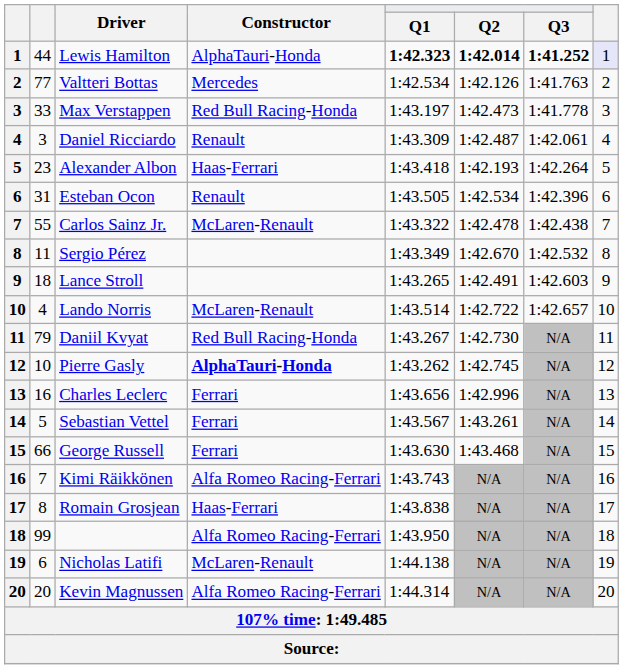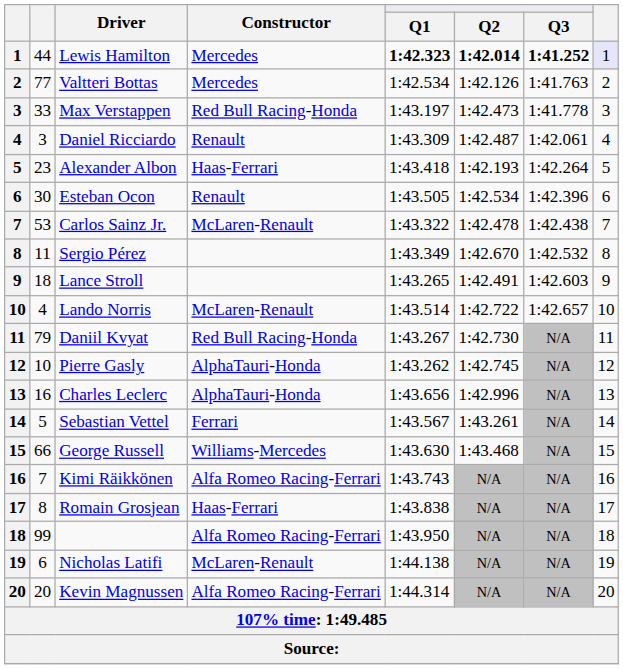Lewis Hamilton | Constructor: AlphaTauri-Honda -> Mercedes
Esteban Ocon | column 2: 31 -> 30
Carlos Sainz Jr. | column 2: 55 -> 53
Pierre Gasly | Constructor: bold -> normal
Charles Leclerc | Constructor: Ferrari -> AlphaTauri-Honda
George Russell | Constructor: Ferrari -> Williams-Mercedes
